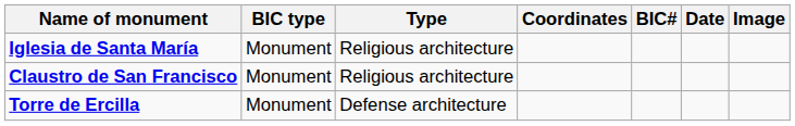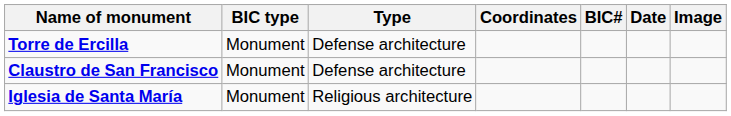rows swapped: Iglesia de Santa María <-> Torre de Ercilla
Claustro de San Francisco | Type: Religious architecture -> Defense architecture
